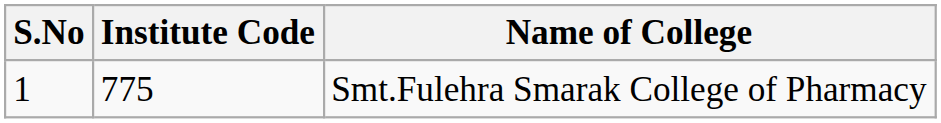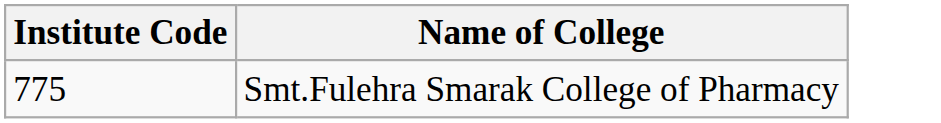- column: S.No | 1
